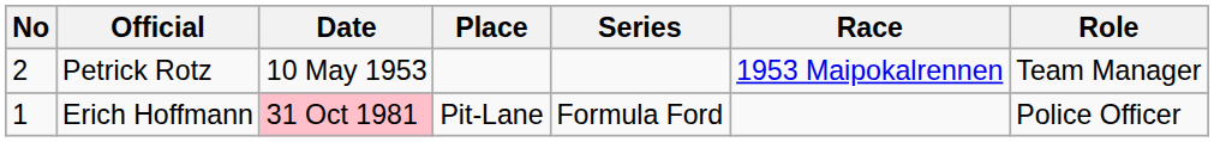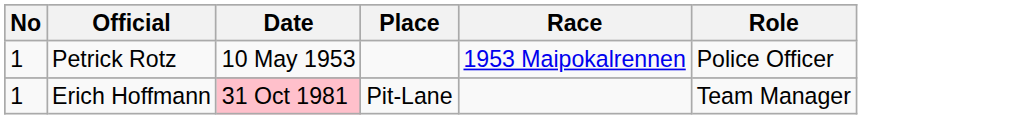- column: Series | Formula Ford
Petrick Rotz | No: 2 -> 1
Petrick Rotz | Role: Team Manager -> Police Officer
Erich Hoffmann | Role: Police Officer -> Team Manager
